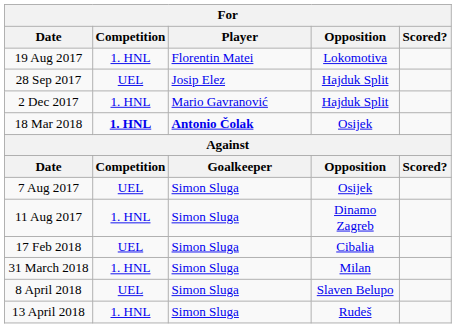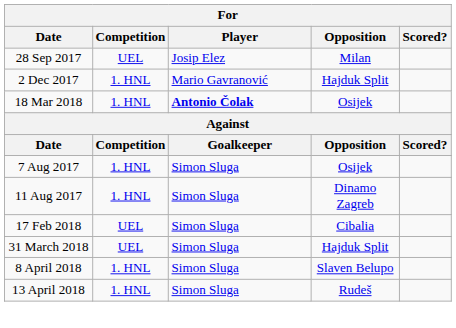- row: 19 Aug 2017 | 1. HNL | Florentin Matei | Lokomotiva
28 Sep 2017 | Opposition: Hajduk Split -> Milan
18 Mar 2018 | Competition: bold -> normal
7 Aug 2017 | Competition: UEL -> 1. HNL
31 March 2018 | Competition: 1. HNL -> UEL
31 March 2018 | Opposition: Milan -> Hajduk Split
8 April 2018 | Competition: UEL -> 1. HNL
